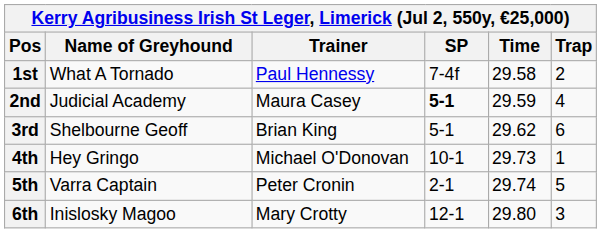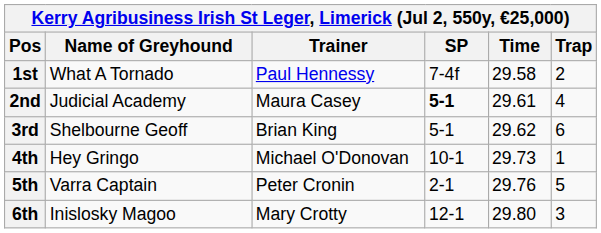2nd | Time: 29.59 -> 29.61
5th | Time: 29.74 -> 29.76
